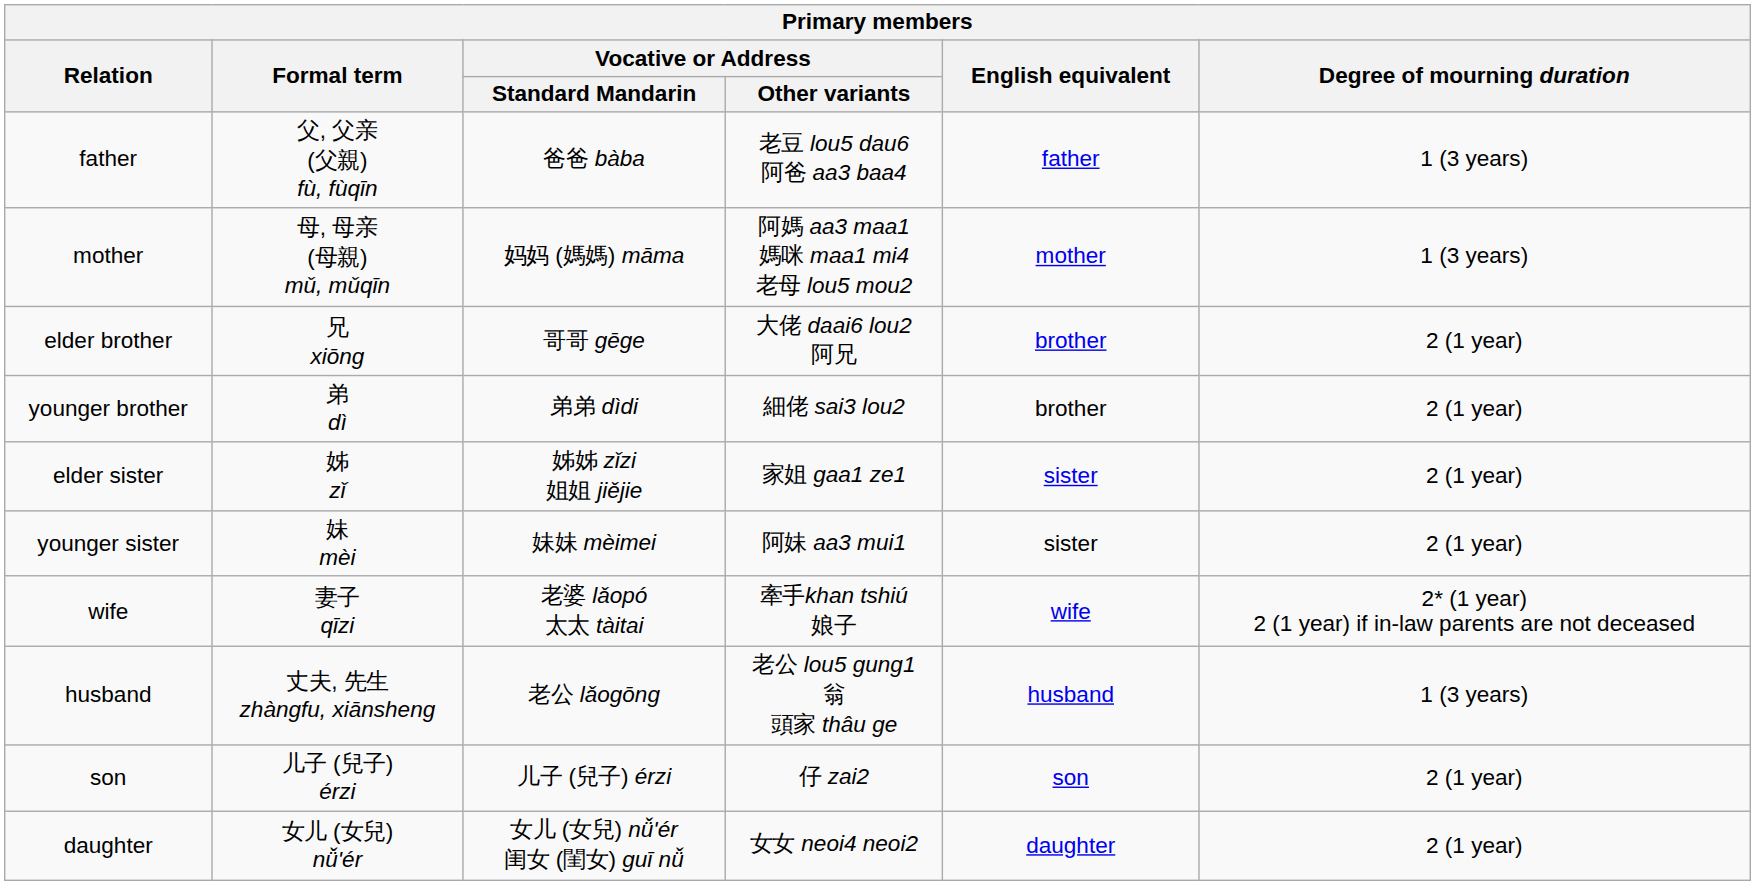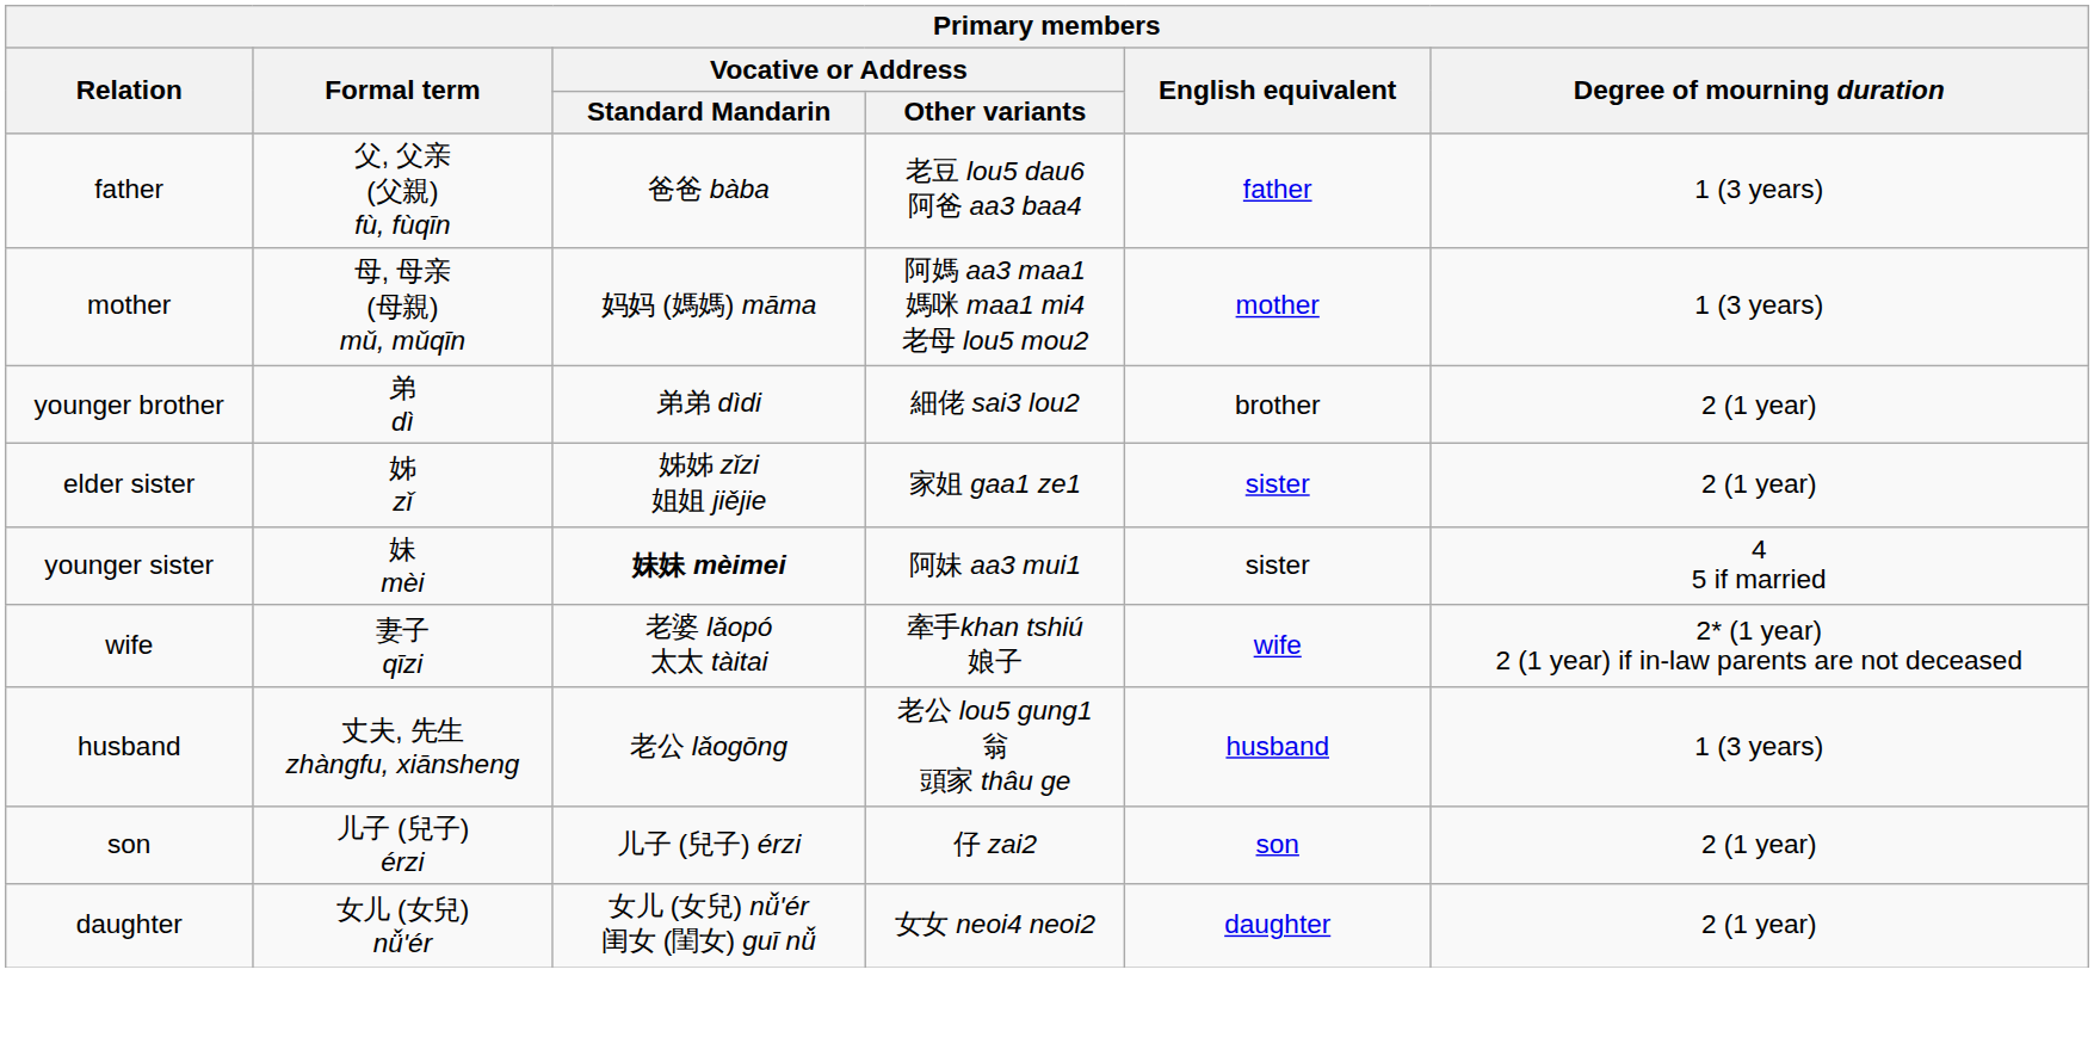- row: elder brother | 兄 xiōng | 哥哥 gēge | 大佬 daai6 lou2 阿兄 | brother | 2 (1 year)
younger sister | Vocative or Address / Standard Mandarin: normal -> bold
younger sister | Degree of mourning duration: 2 (1 year) -> 4 5 if married
